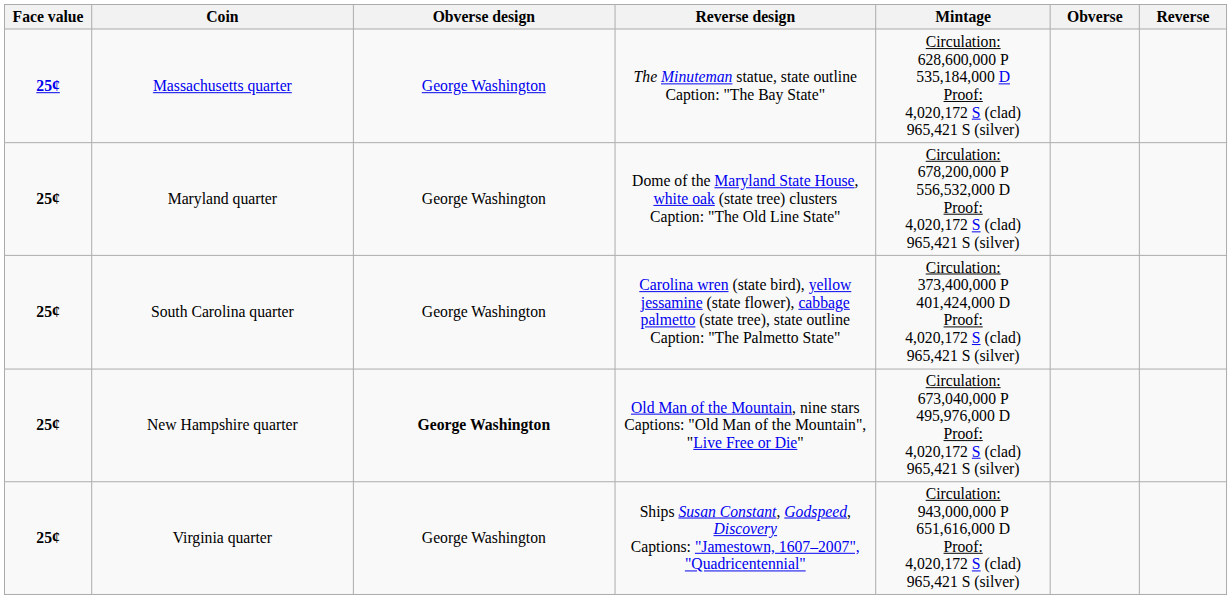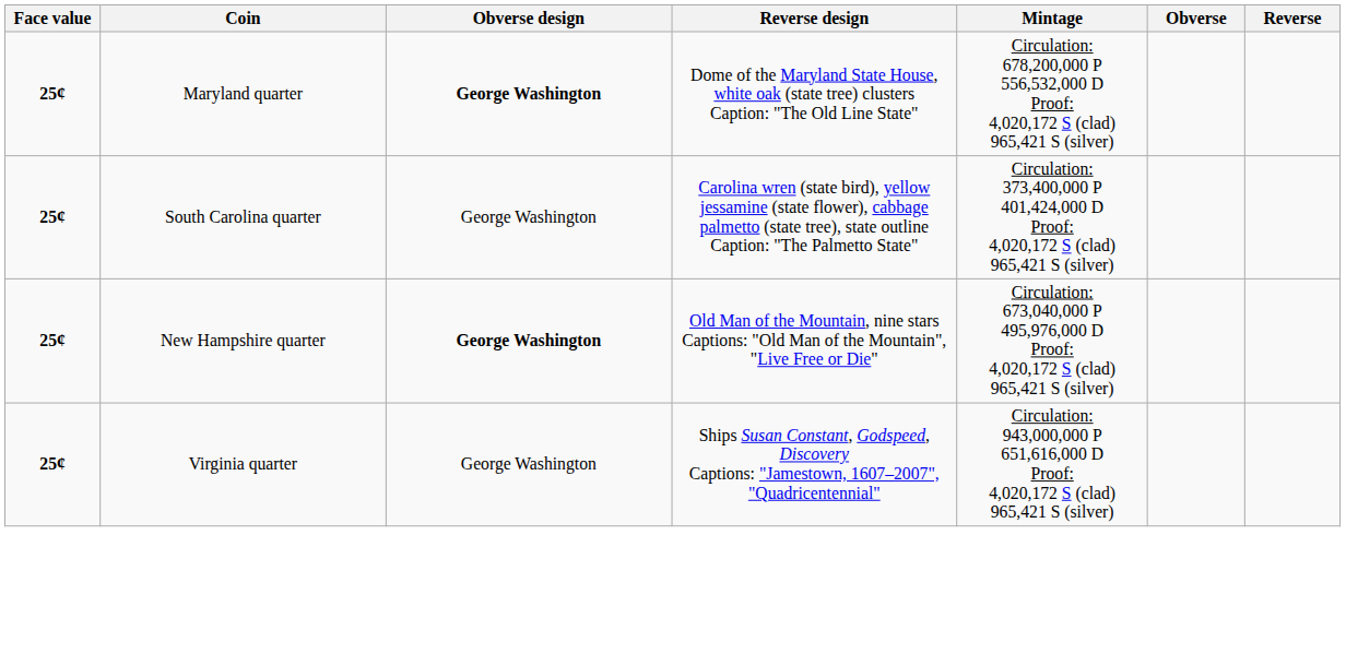- row: 25¢ | Massachusetts quarter | George Washington | The Minuteman statue, state outline Caption: "The Bay State" | Circulation: 628,600,000 P 535,184,000 D Proof: 4,020,172 S (clad) 965,421 S (silver)
Maryland quarter | Obverse design: normal -> bold
